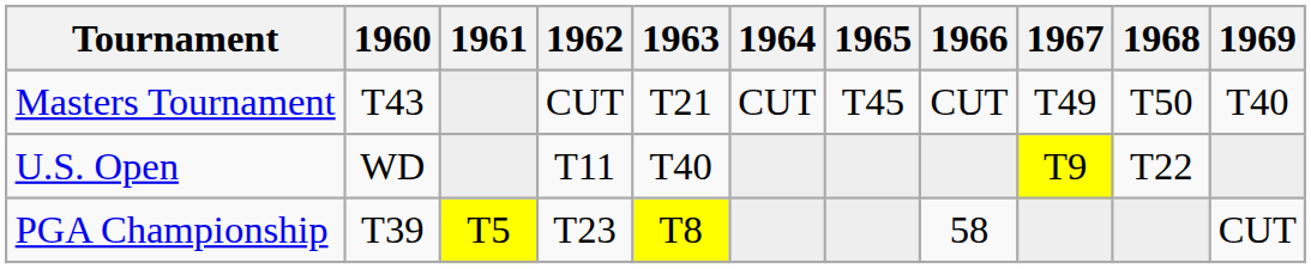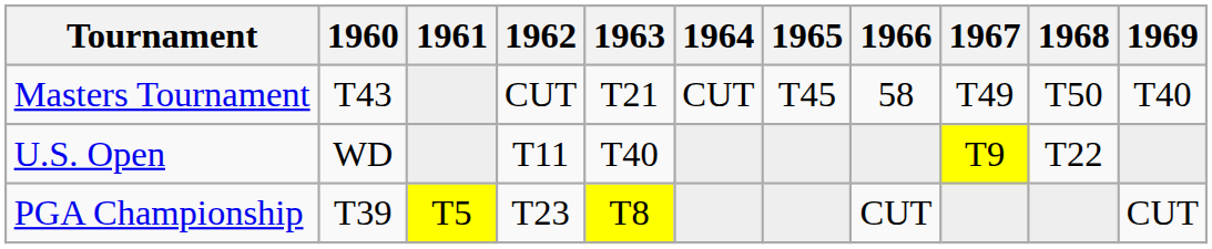Masters Tournament | 1966: CUT -> 58
PGA Championship | 1966: 58 -> CUT
